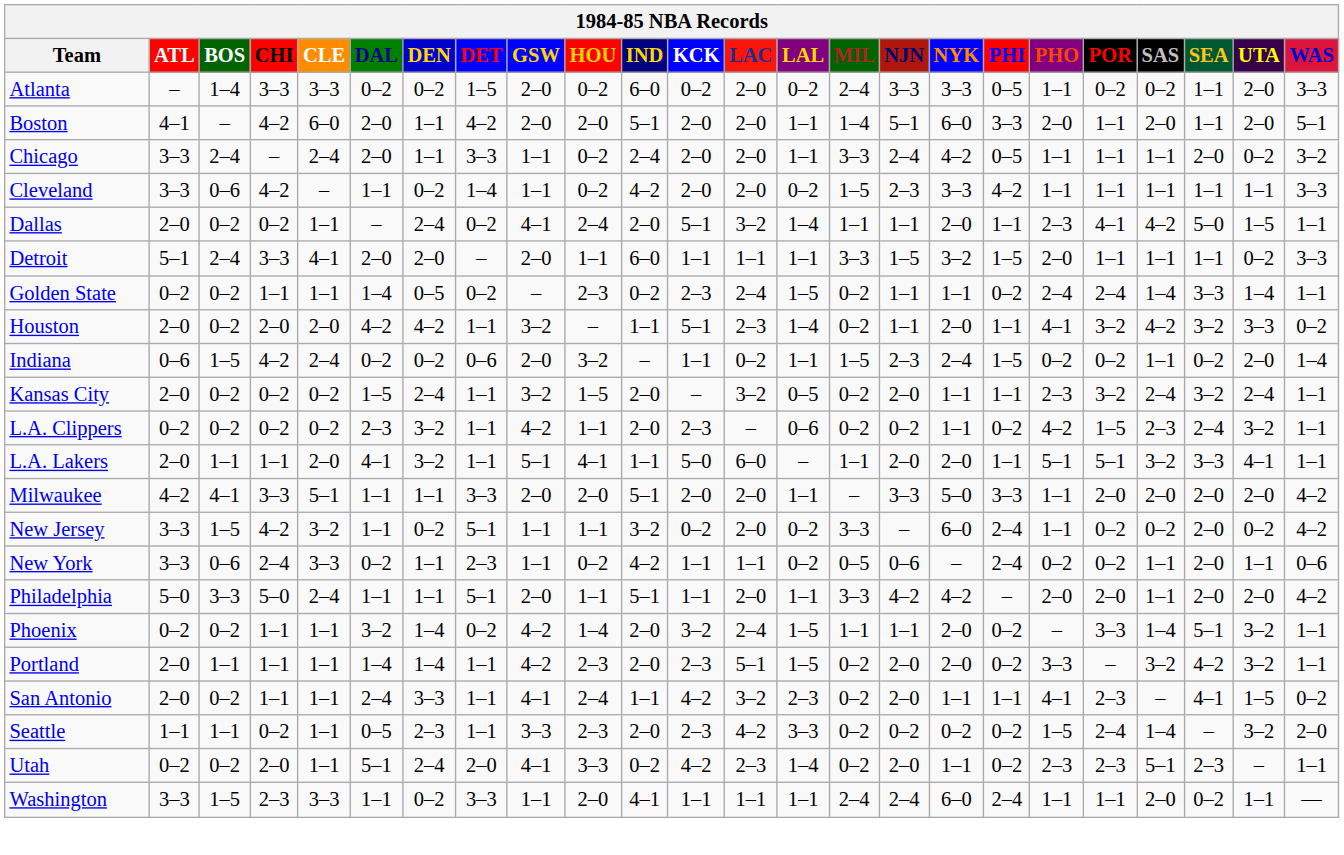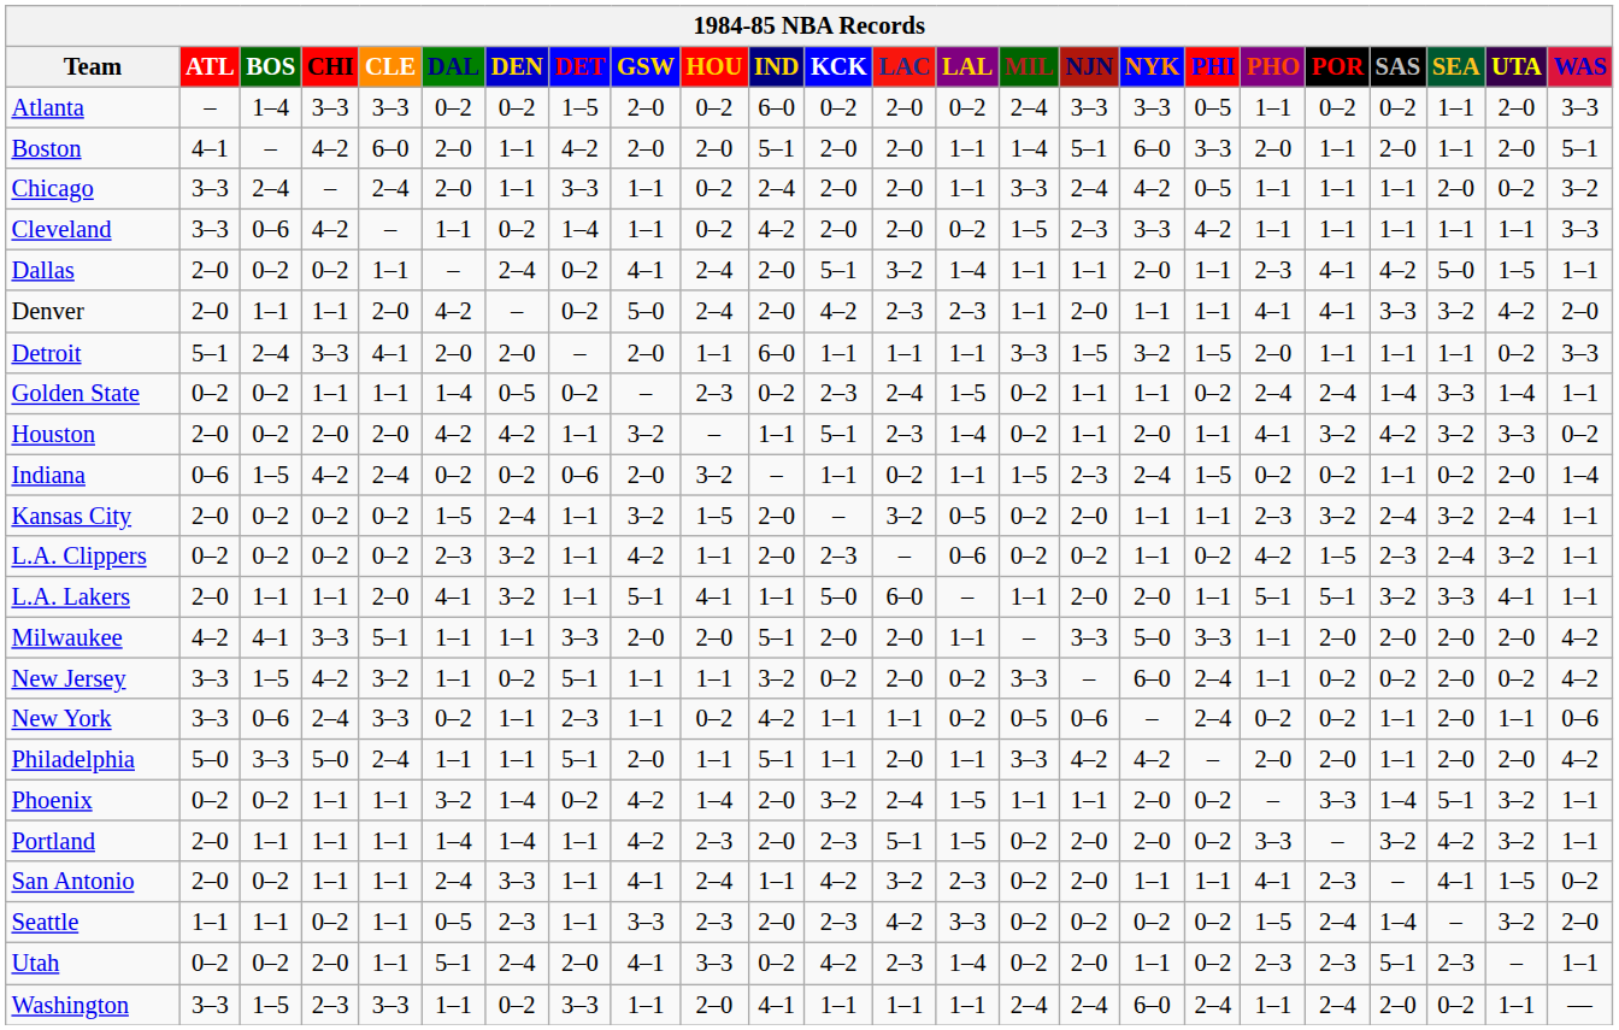+ row: Denver | 2–0 | 1–1 | 1–1 | 2–0 | 4–2 | – | 0–2 | 5–0 | 2–4 | 2–0 | 4–2 | 2–3 | 2–3 | 1–1 | 2–0 | 1–1 | 1–1 | 4–1 | 4–1 | 3–3 | 3–2 | 4–2 | 2–0
Washington | POR: 1–1 -> 2–4
